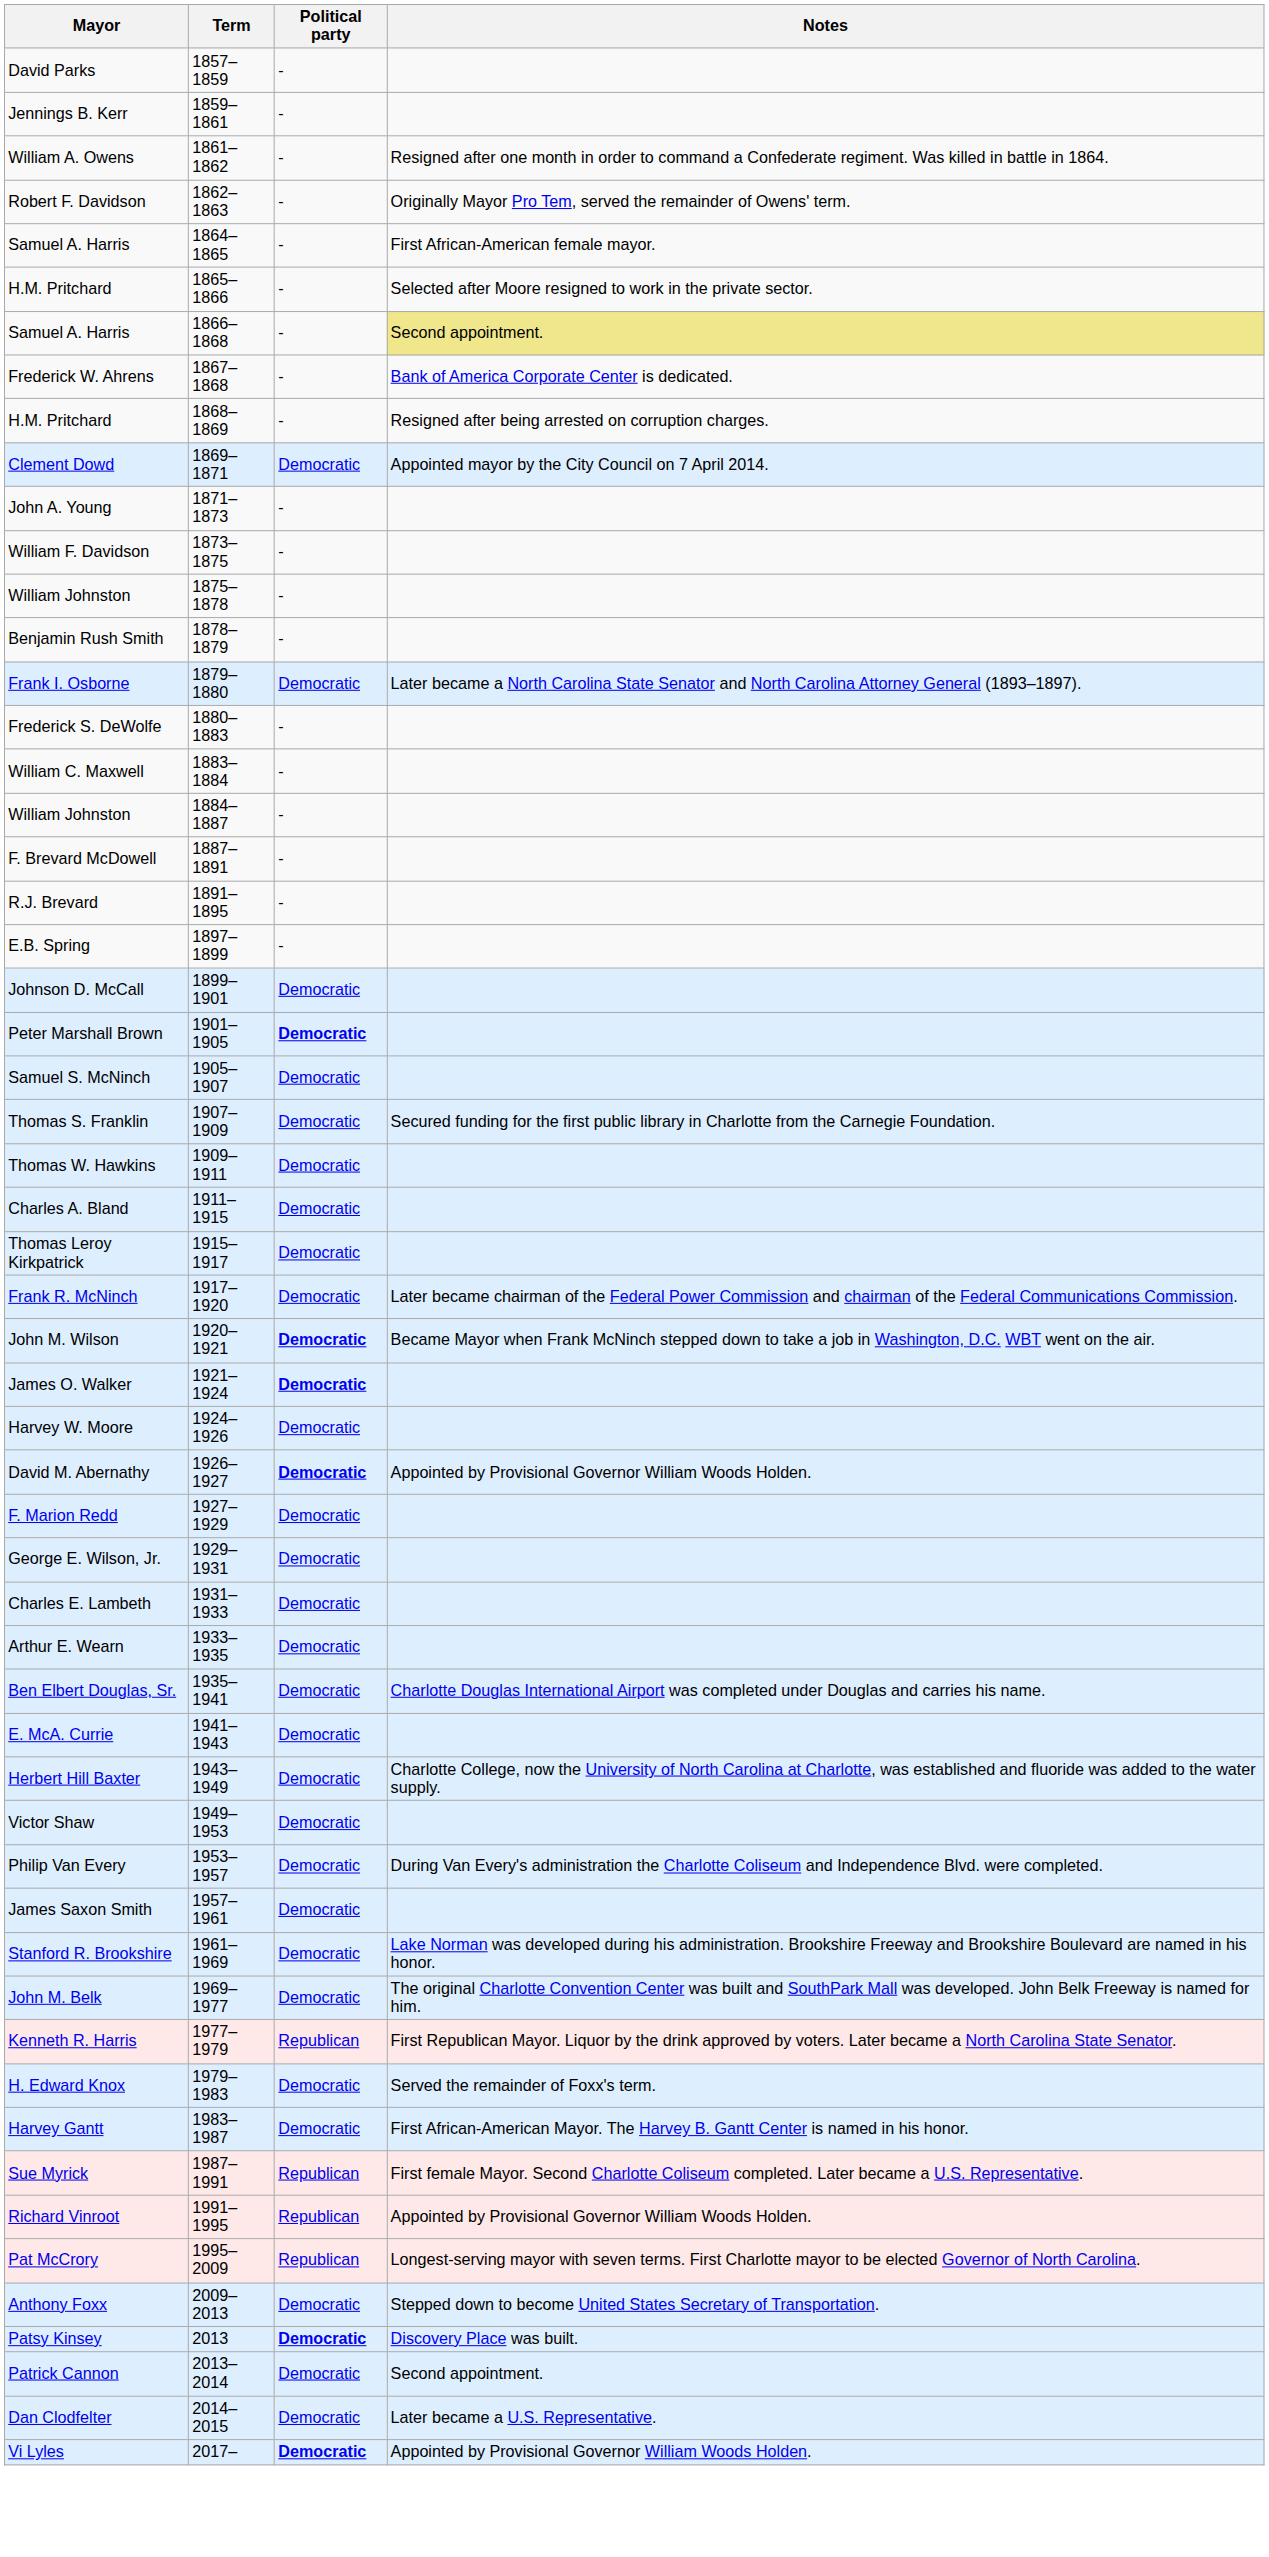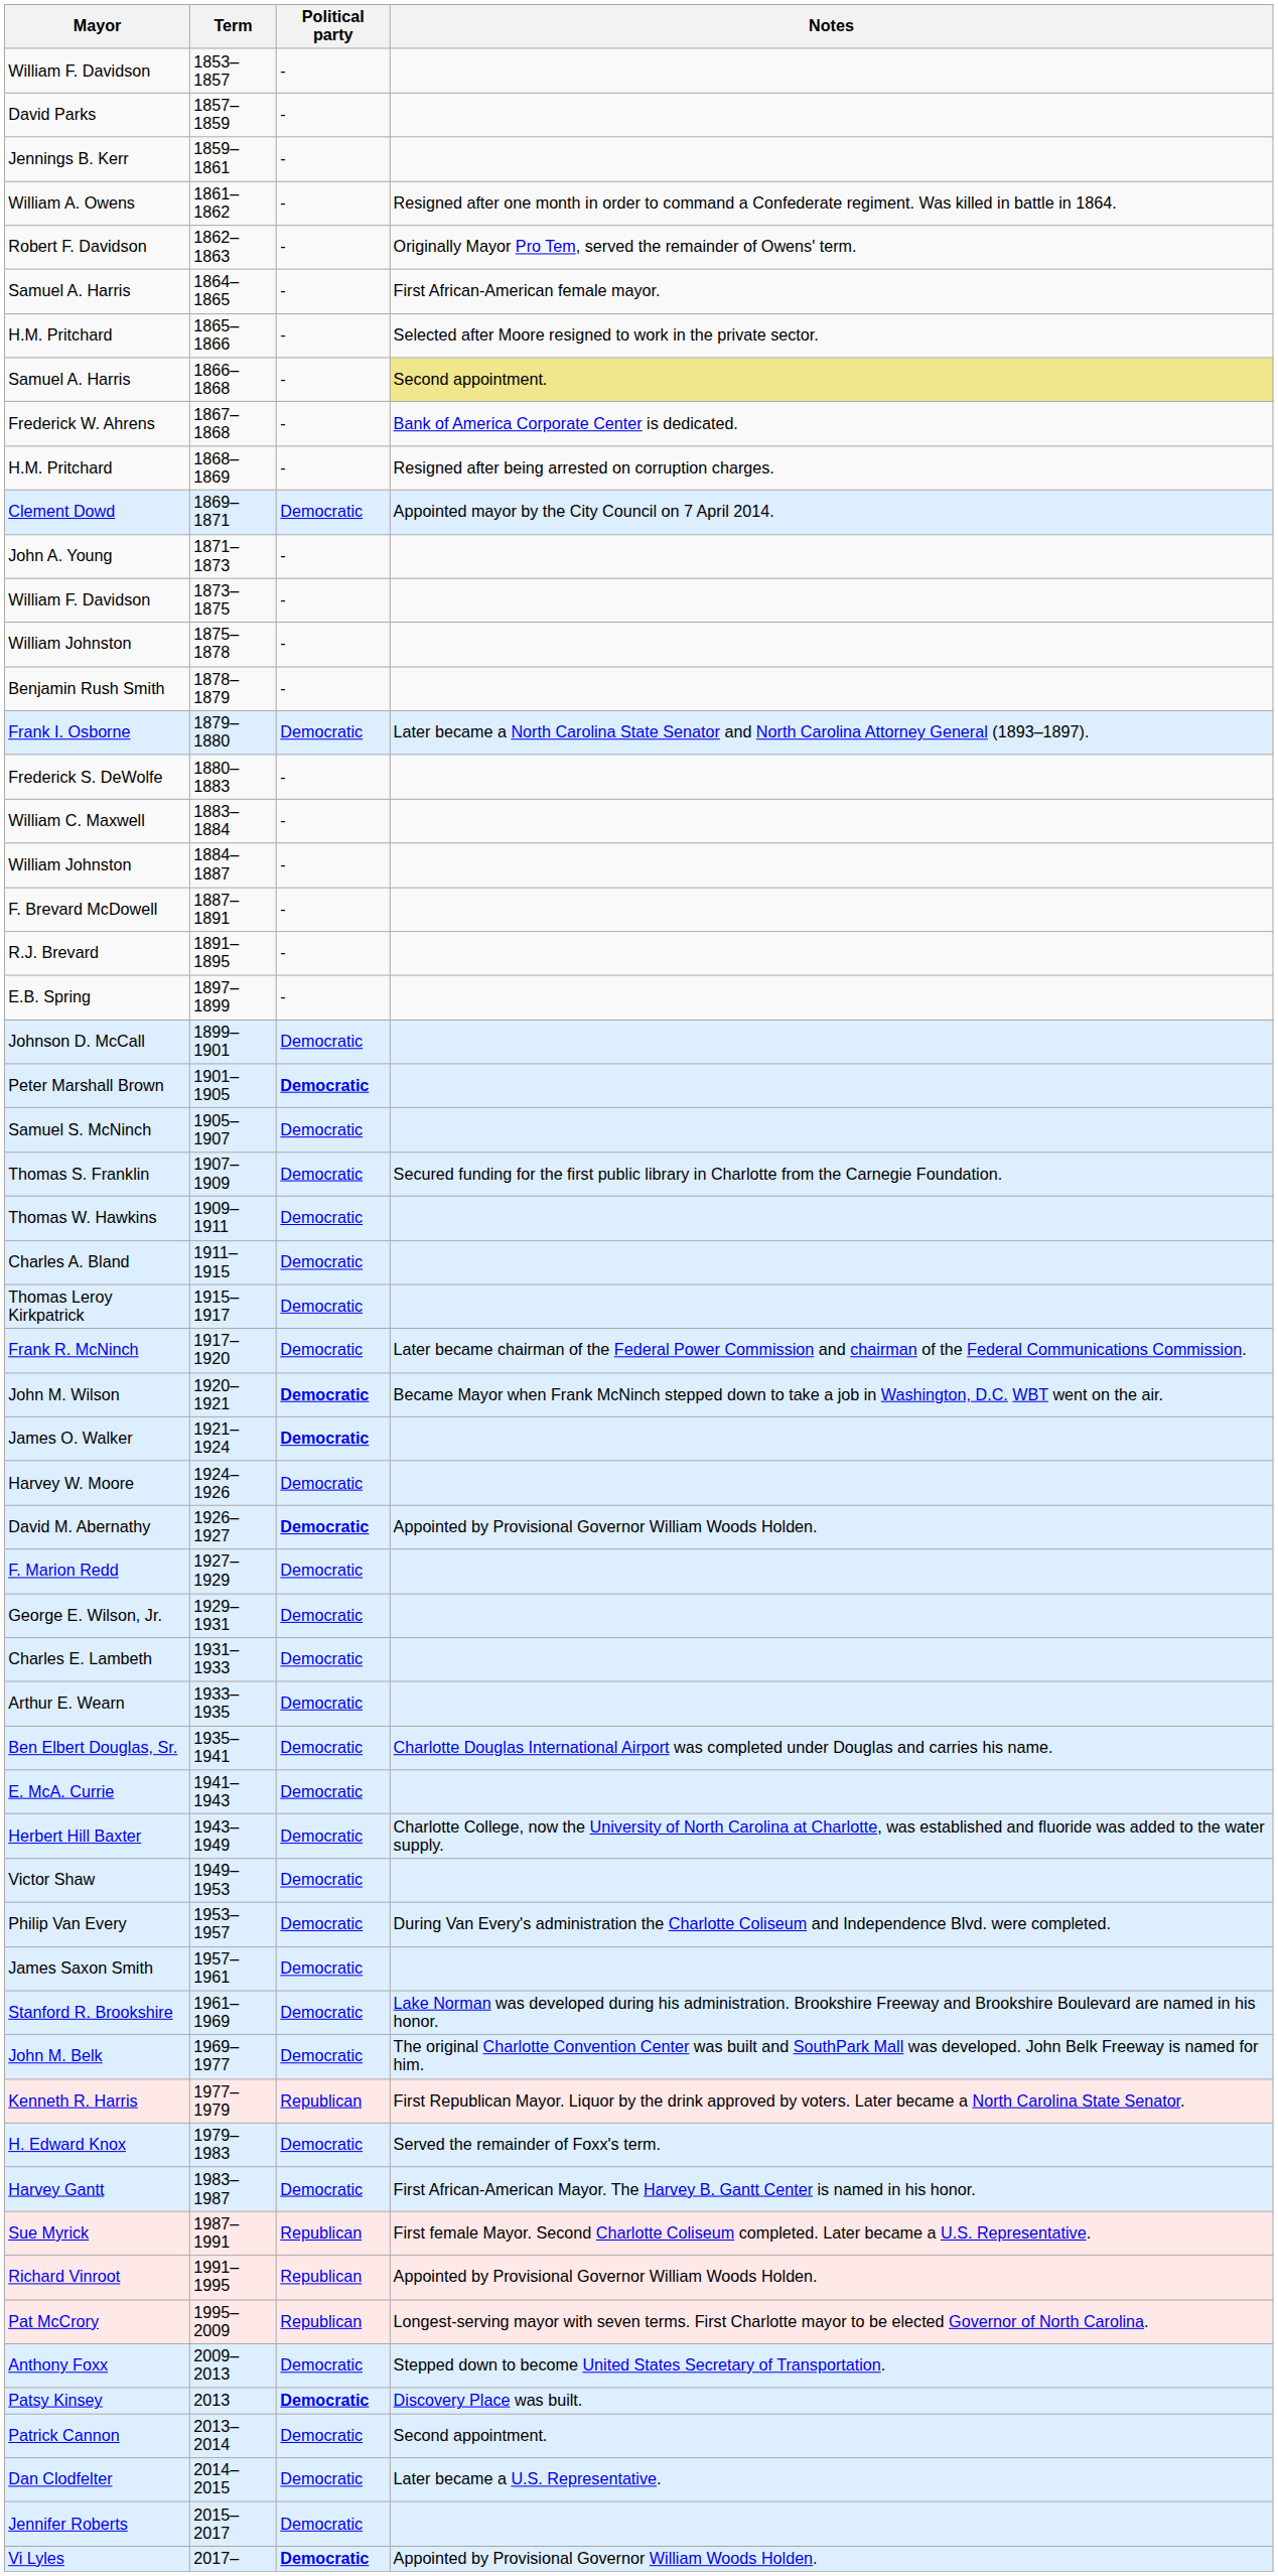+ row: William F. Davidson | 1853–1857 | -
+ row: Jennifer Roberts | 2015–2017 | Democratic
